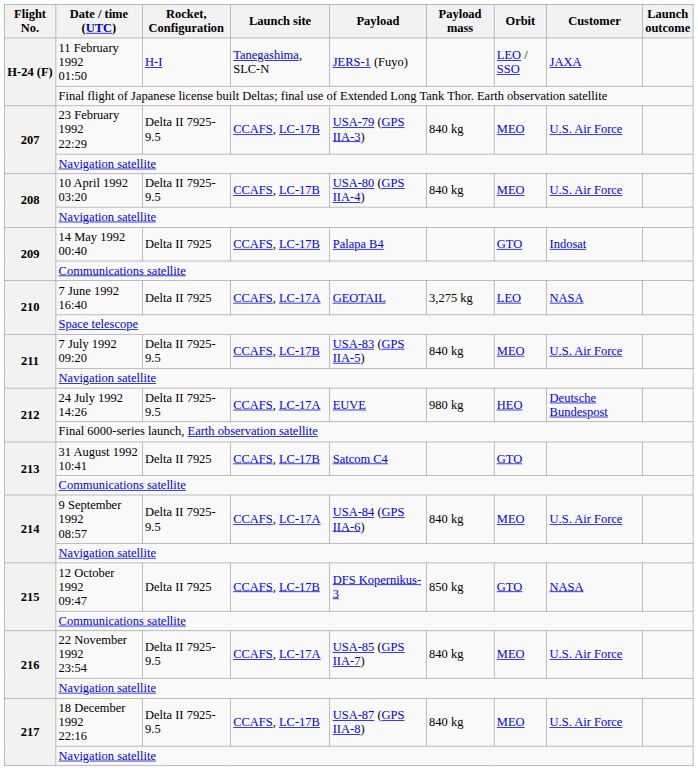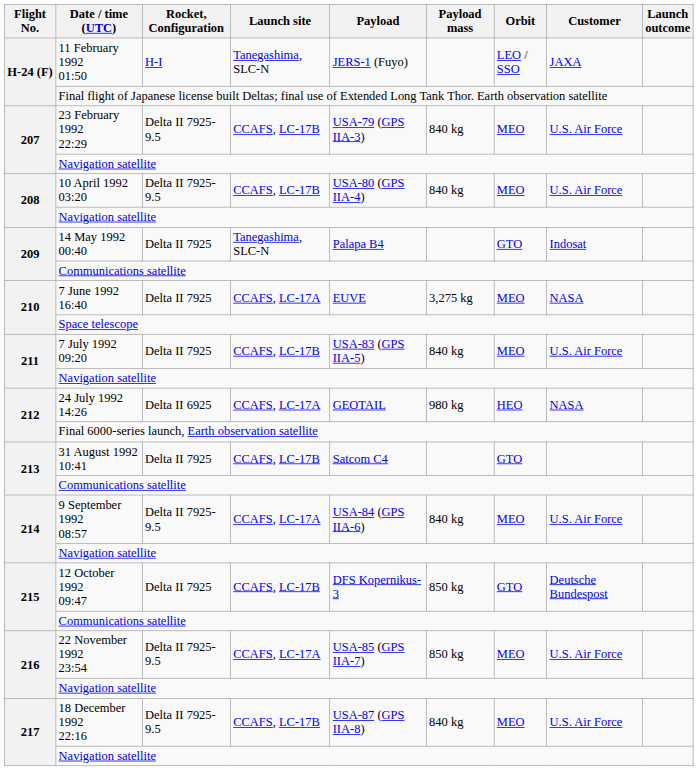14 May 1992 00:40 | Launch site: CCAFS, LC-17B -> Tanegashima, SLC-N
7 June 1992 16:40 | Payload: GEOTAIL -> EUVE
7 June 1992 16:40 | Orbit: LEO -> MEO
7 July 1992 09:20 | Rocket, Configuration: Delta II 7925-9.5 -> Delta II 7925
24 July 1992 14:26 | Rocket, Configuration: Delta II 7925-9.5 -> Delta II 6925
24 July 1992 14:26 | Payload: EUVE -> GEOTAIL
24 July 1992 14:26 | Customer: Deutsche Bundespost -> NASA
12 October 1992 09:47 | Customer: NASA -> Deutsche Bundespost
22 November 1992 23:54 | Payload mass: 840 kg -> 850 kg
